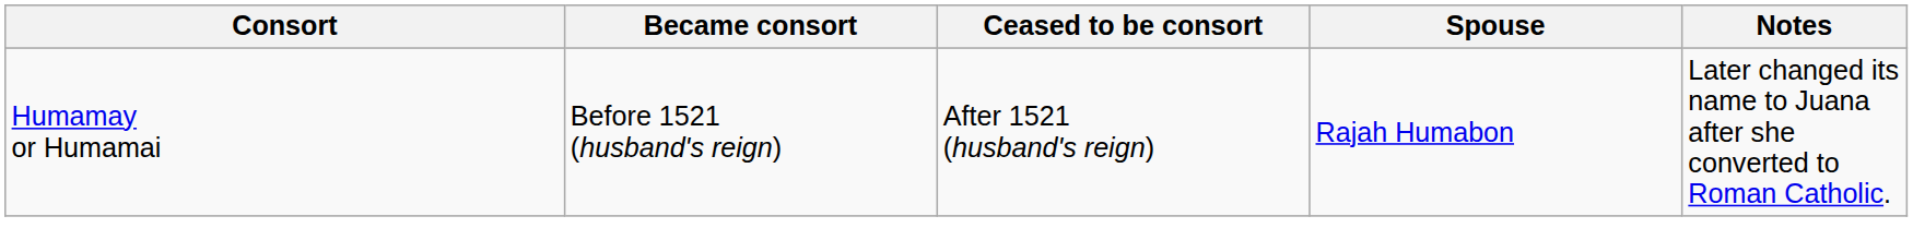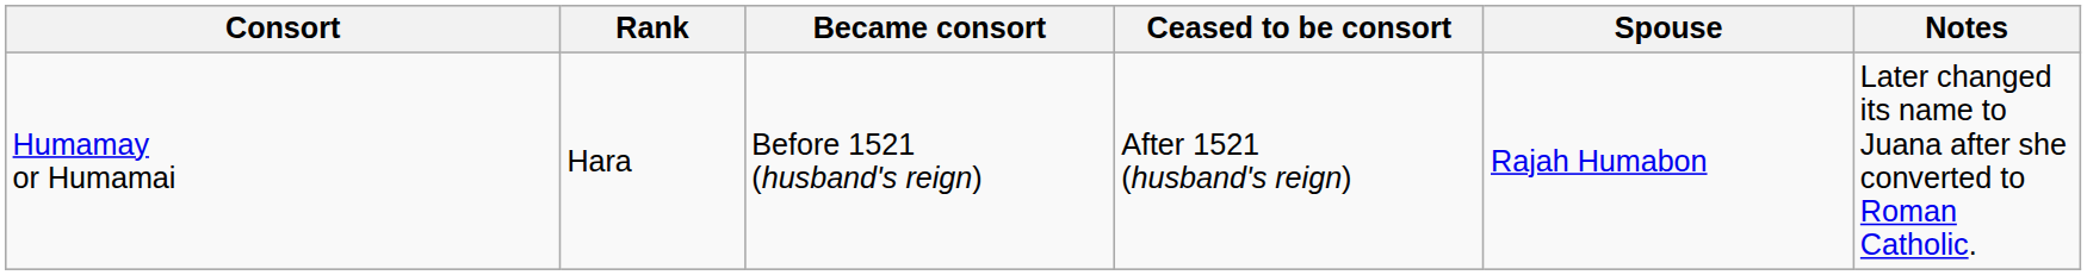+ column: Rank | Hara
